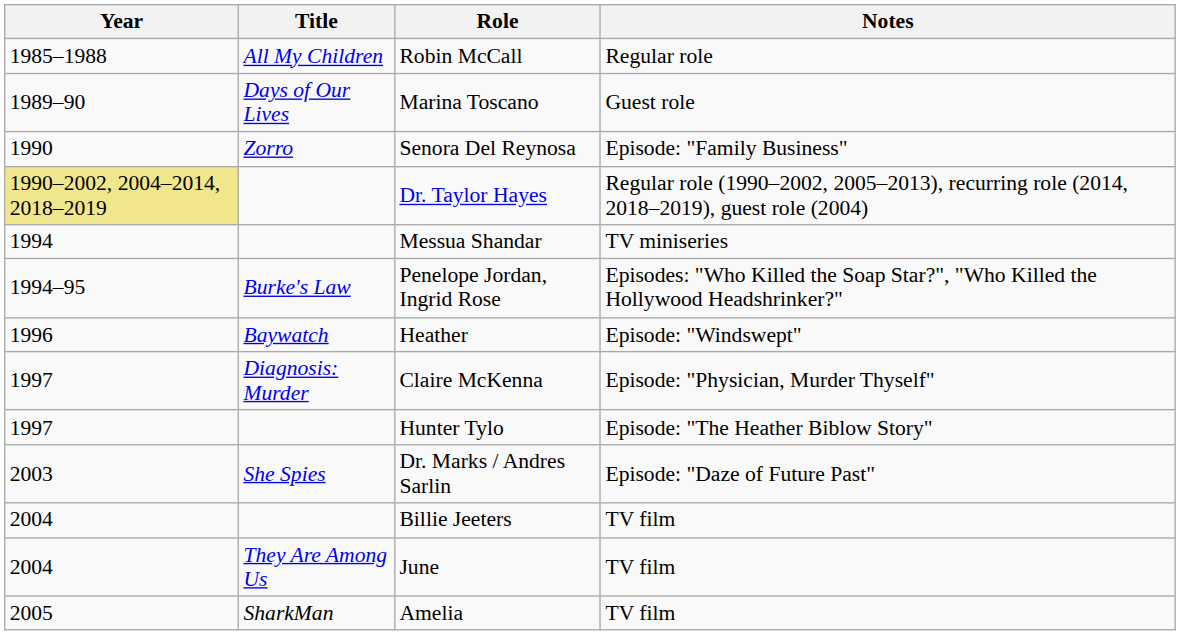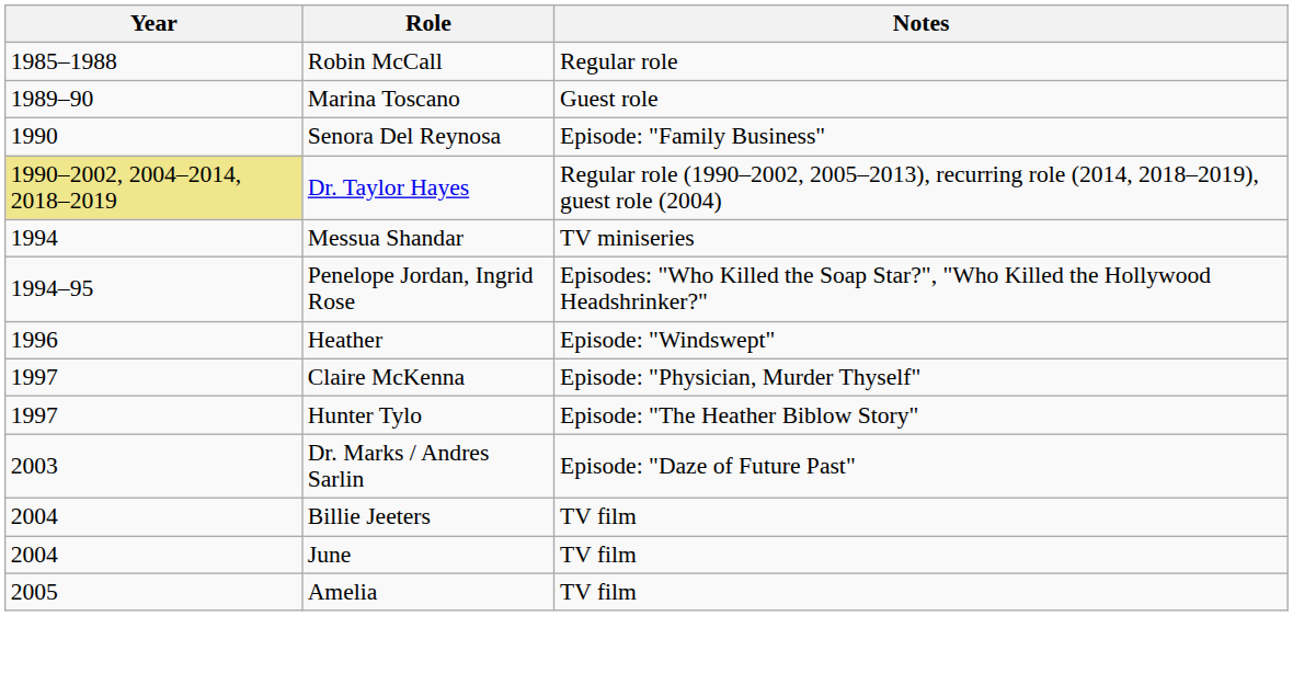- column: Title | All My Children | Days of Our Lives | Zorro | Burke's Law | Baywatch | Diagnosis: Murder | She Spies | They Are Among Us | SharkMan
